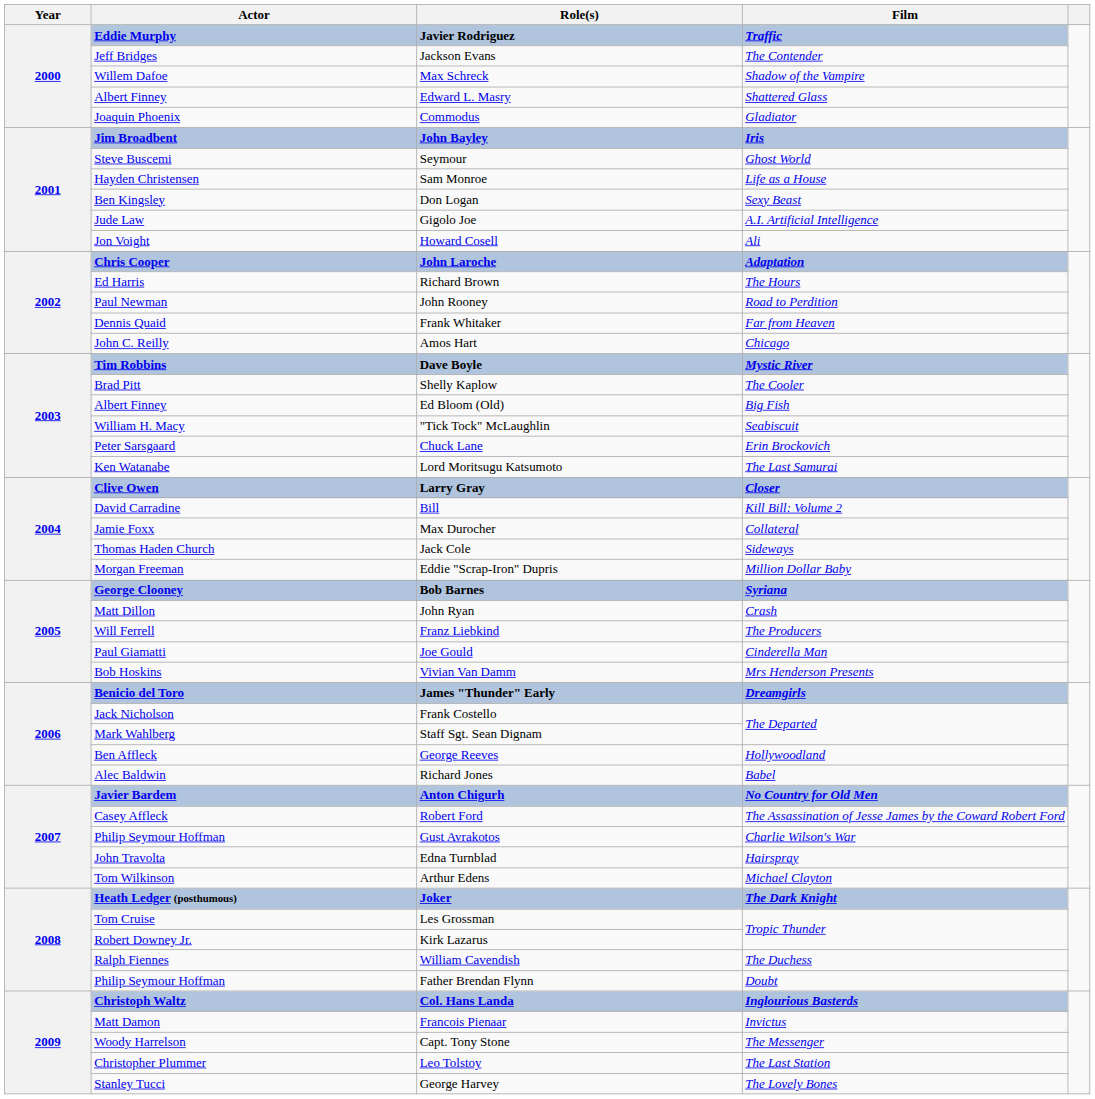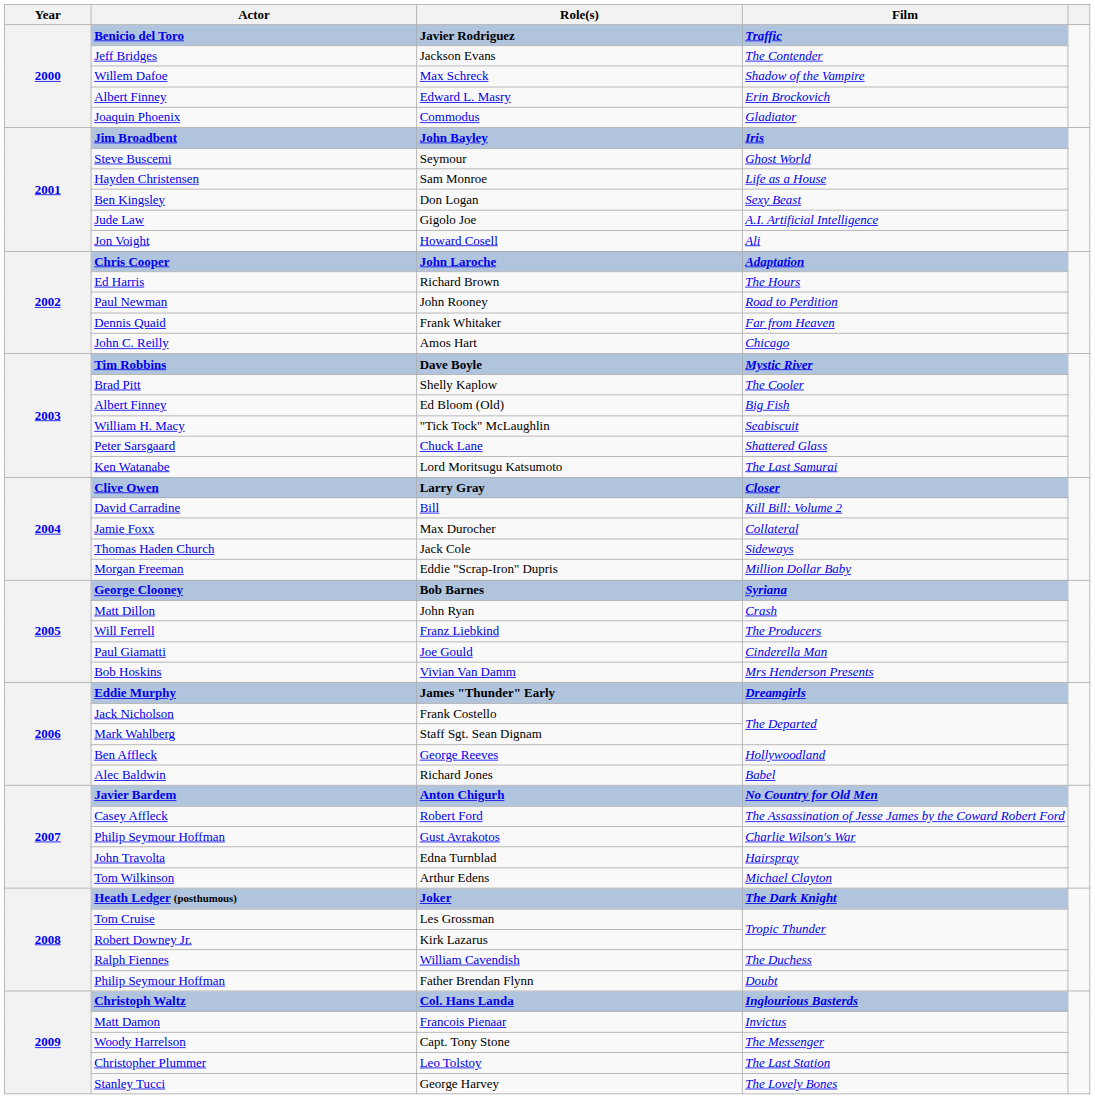Javier Rodriguez | Actor: Eddie Murphy -> Benicio del Toro
Edward L. Masry | Film: Shattered Glass -> Erin Brockovich
Chuck Lane | Film: Erin Brockovich -> Shattered Glass
James "Thunder" Early | Actor: Benicio del Toro -> Eddie Murphy
